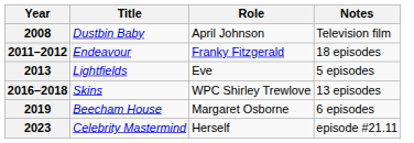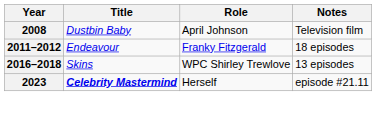- row: 2013 | Lightfields | Eve | 5 episodes
- row: 2019 | Beecham House | Margaret Osborne | 6 episodes
2023 | Title: normal -> bold
